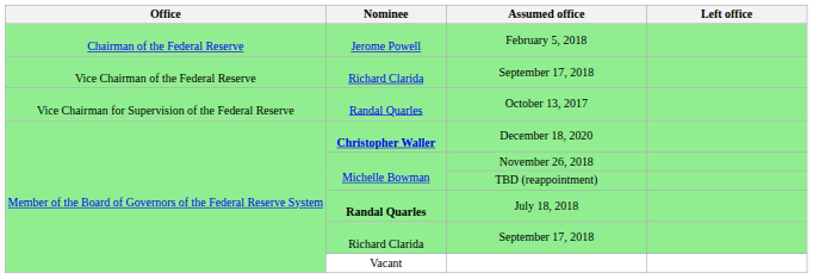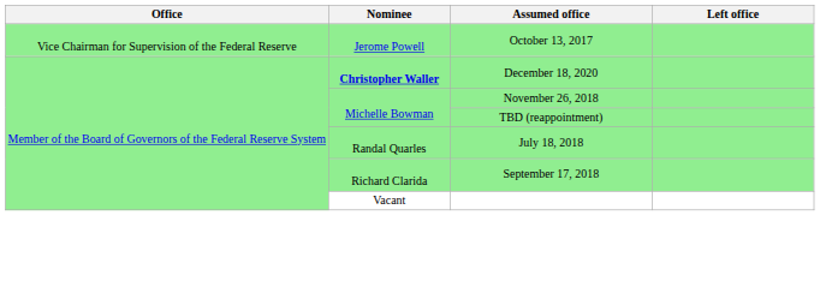- row: Chairman of the Federal Reserve | Jerome Powell | February 5, 2018
- row: Vice Chairman of the Federal Reserve | Richard Clarida | September 17, 2018
October 13, 2017 | Nominee: Randal Quarles -> Jerome Powell
July 18, 2018 | Nominee: bold -> normal
